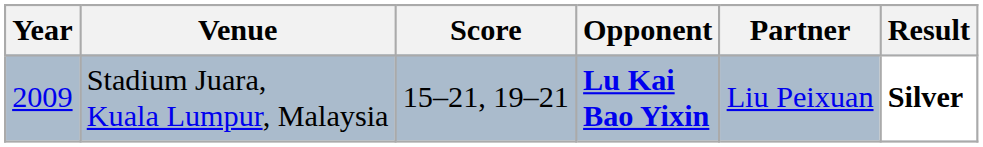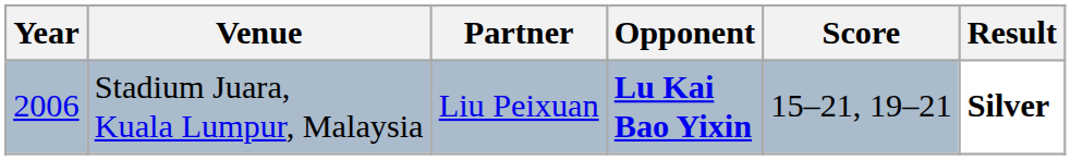columns swapped: Partner <-> Score
Stadium Juara, Kuala Lumpur, Malaysia | Year: 2009 -> 2006
